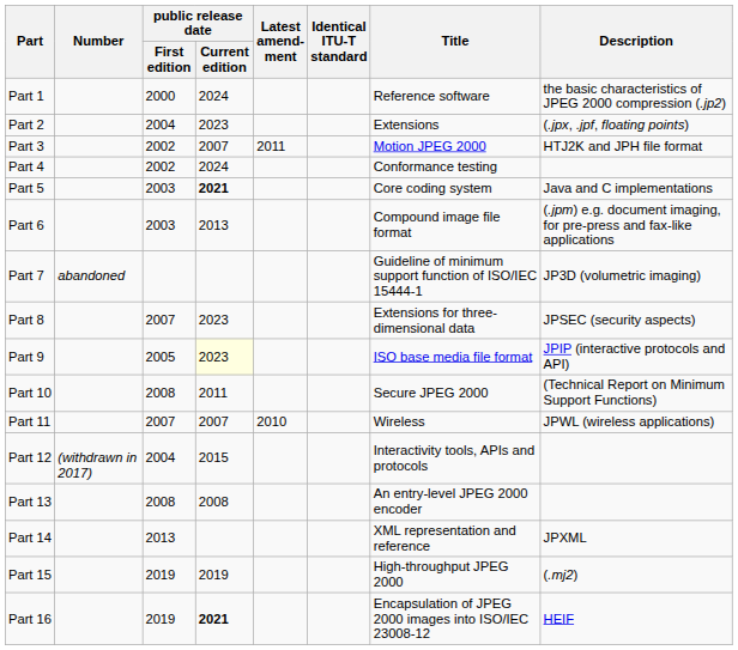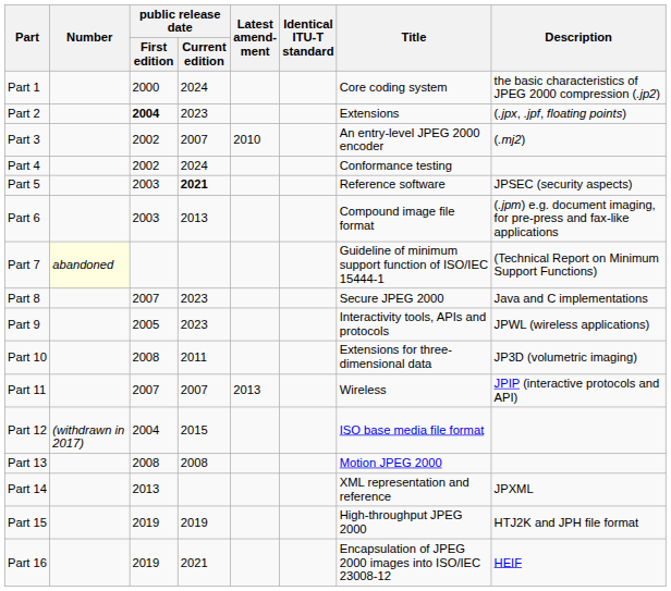Part 1 | Title: Reference software -> Core coding system
Part 2 | public release date / First edition: normal -> bold
Part 3 | Latest amend- ment: 2011 -> 2010
Part 3 | Title: Motion JPEG 2000 -> An entry-level JPEG 2000 encoder
Part 3 | Description: HTJ2K and JPH file format -> (.mj2)
Part 5 | Title: Core coding system -> Reference software
Part 5 | Description: Java and C implementations -> JPSEC (security aspects)
Part 7 | Number: no background -> lightyellow background
Part 7 | Description: JP3D (volumetric imaging) -> (Technical Report on Minimum Support Functions)
Part 8 | Title: Extensions for three-dimensional data -> Secure JPEG 2000
Part 8 | Description: JPSEC (security aspects) -> Java and C implementations
Part 9 | public release date / Current edition: lightyellow background -> no background
Part 9 | Title: ISO base media file format -> Interactivity tools, APIs and protocols
Part 9 | Description: JPIP (interactive protocols and API) -> JPWL (wireless applications)
Part 10 | Title: Secure JPEG 2000 -> Extensions for three-dimensional data
Part 10 | Description: (Technical Report on Minimum Support Functions) -> JP3D (volumetric imaging)
Part 11 | Latest amend- ment: 2010 -> 2013
Part 11 | Description: JPWL (wireless applications) -> JPIP (interactive protocols and API)
Part 12 | Title: Interactivity tools, APIs and protocols -> ISO base media file format
Part 13 | Title: An entry-level JPEG 2000 encoder -> Motion JPEG 2000
Part 15 | Description: (.mj2) -> HTJ2K and JPH file format
Part 16 | public release date / Current edition: bold -> normal
